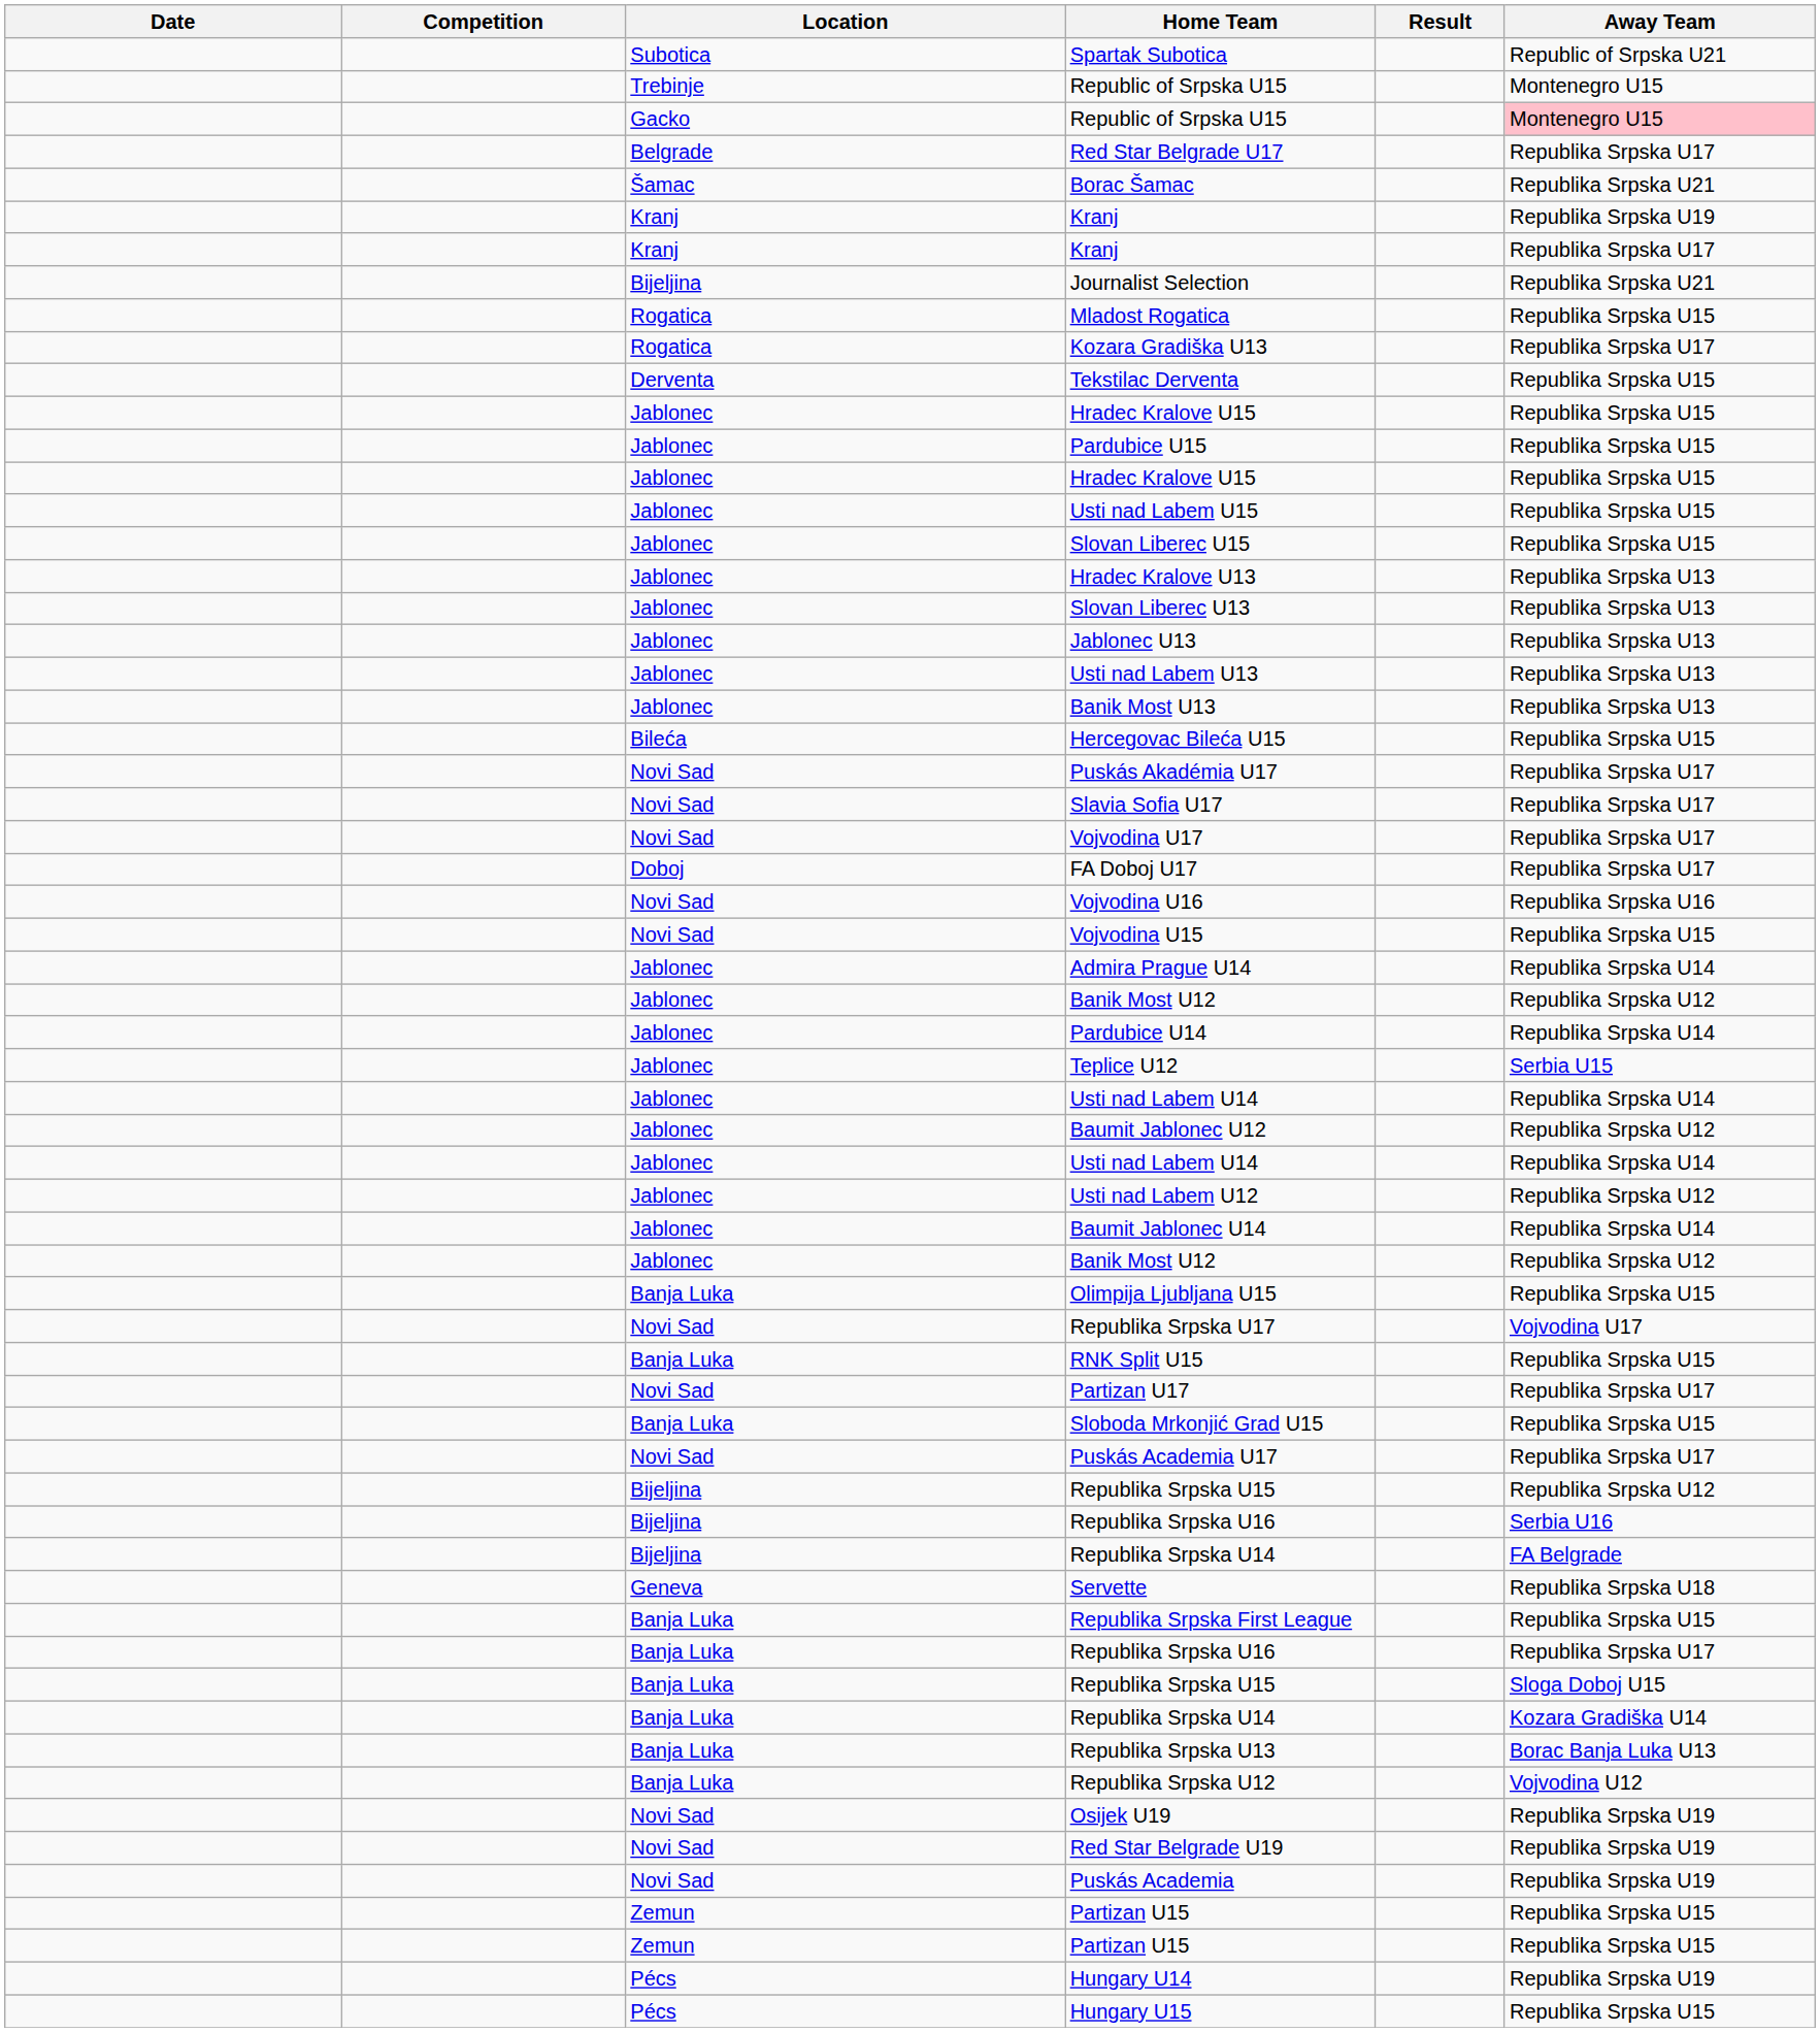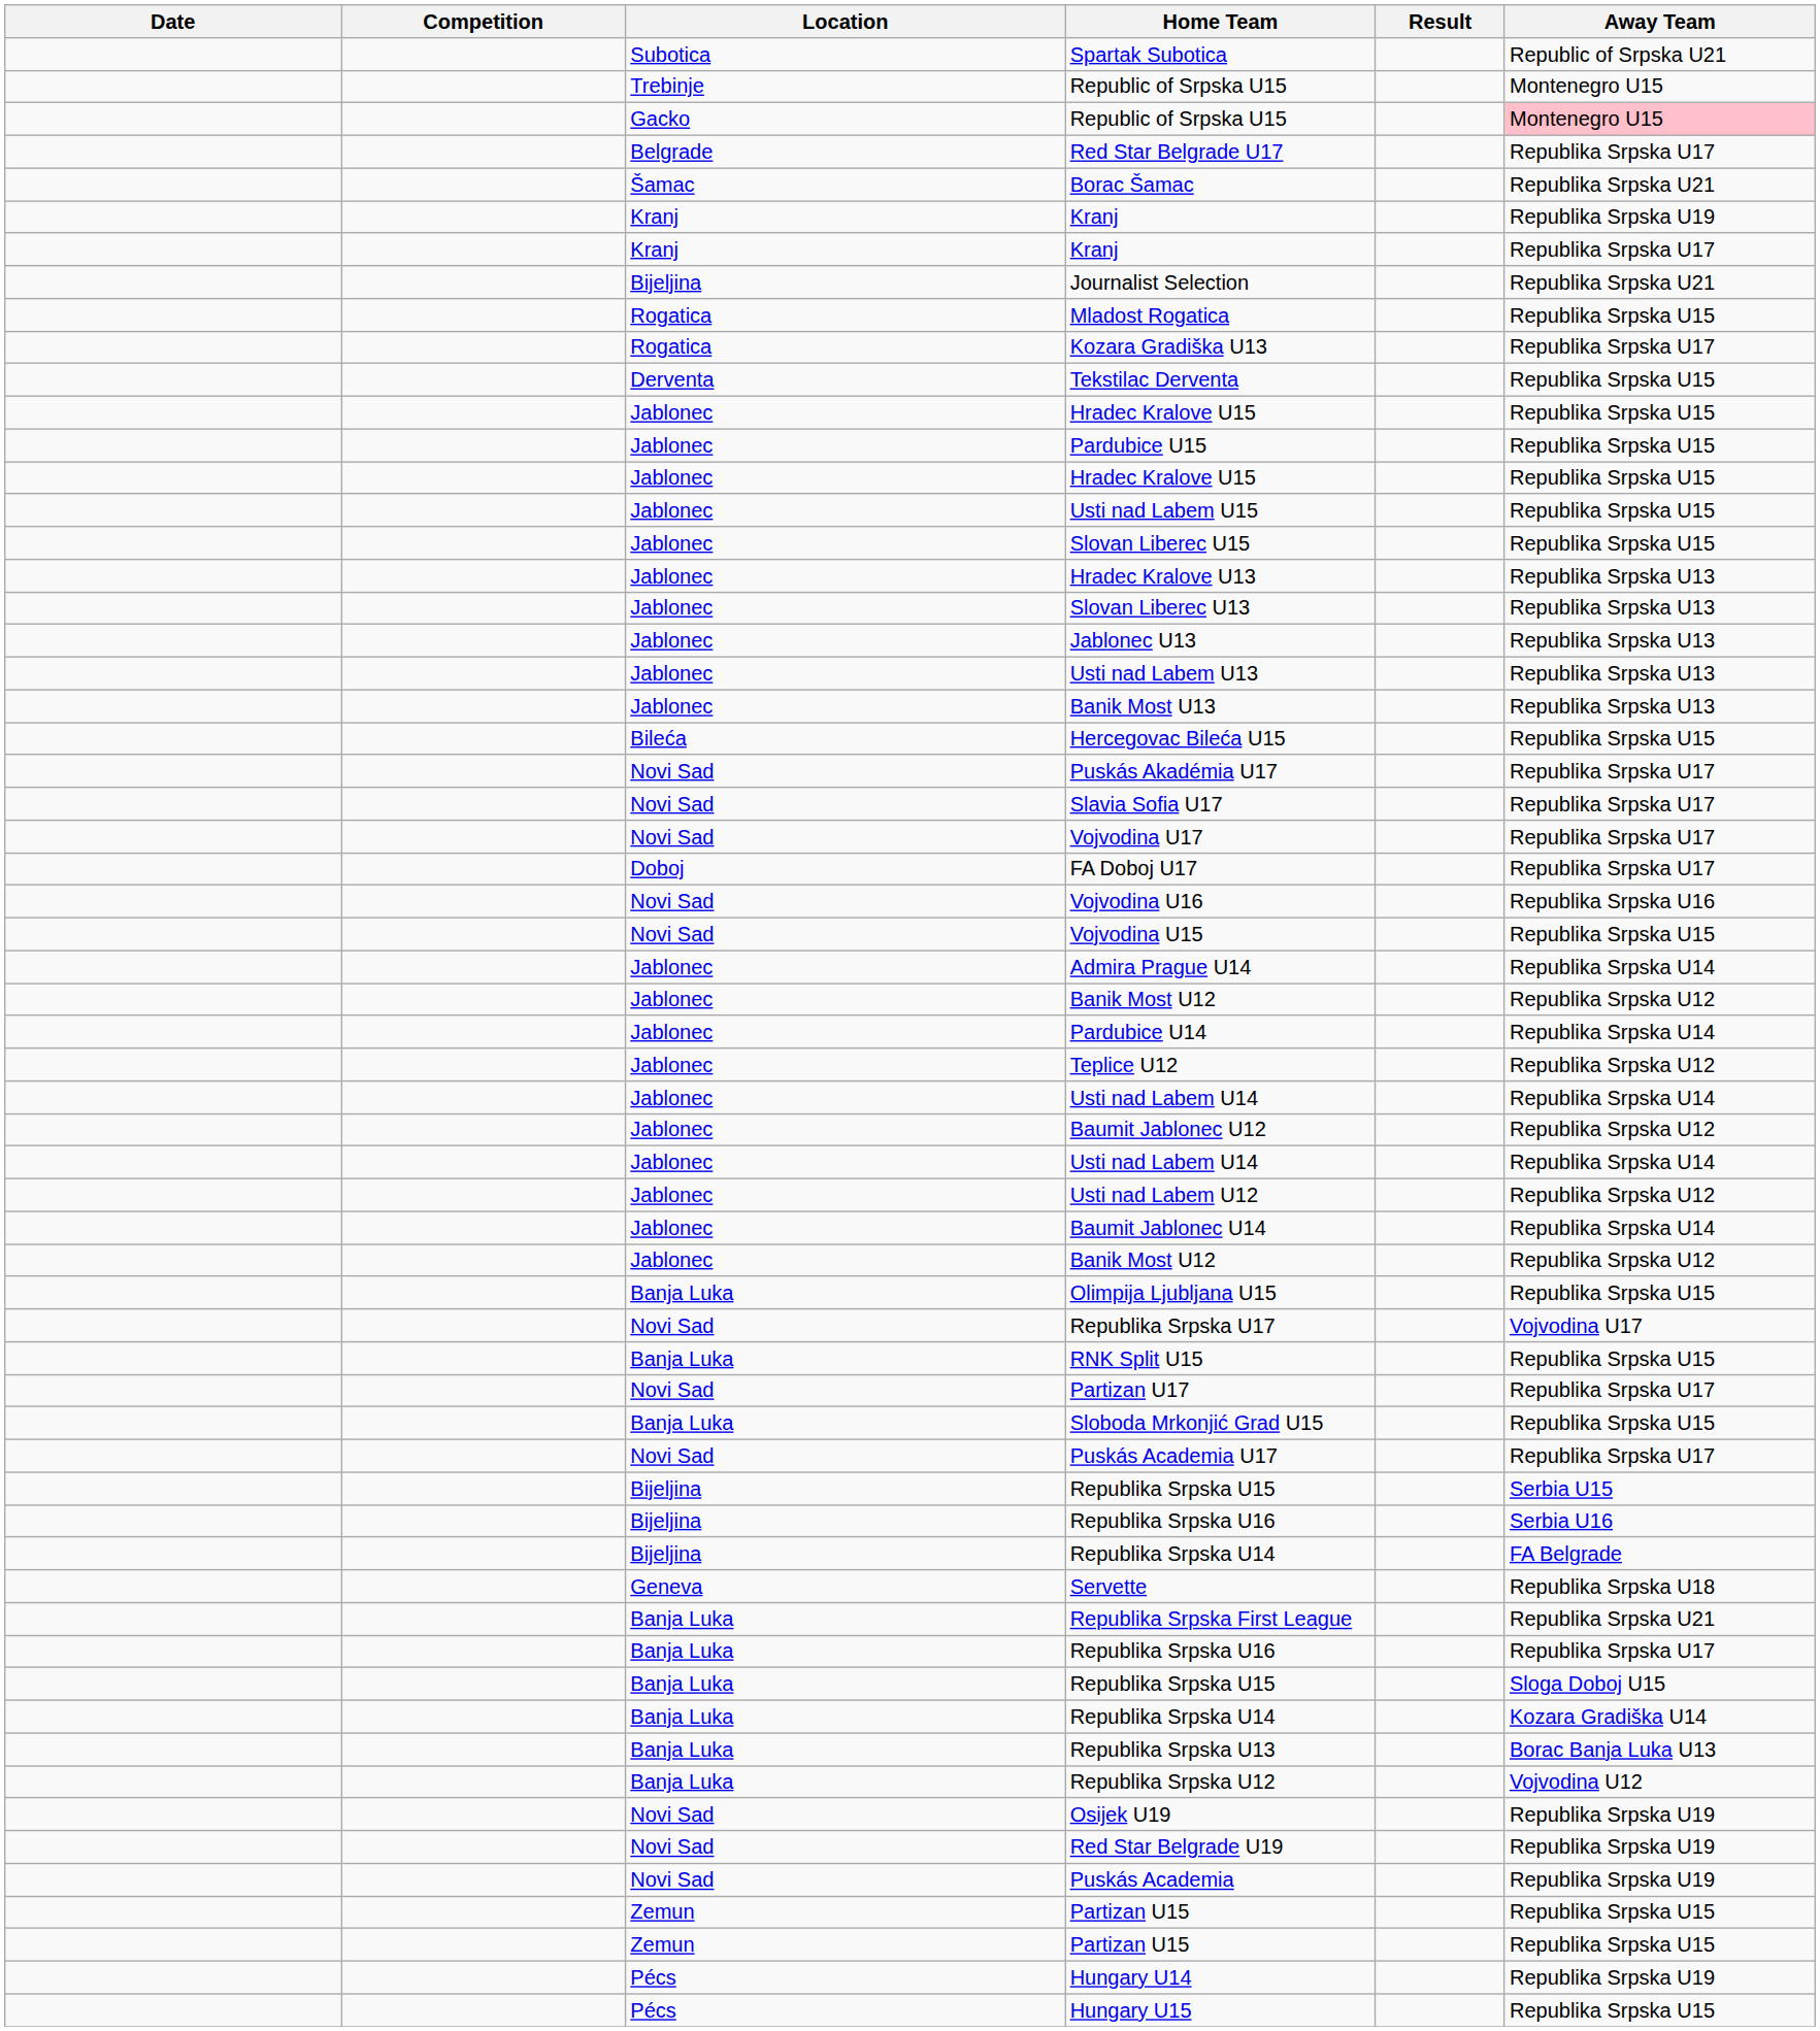Teplice U12 | Away Team: Serbia U15 -> Republika Srpska U12
Bijeljina / Republika Srpska U15 | Away Team: Republika Srpska U12 -> Serbia U15
Republika Srpska First League | Away Team: Republika Srpska U15 -> Republika Srpska U21
